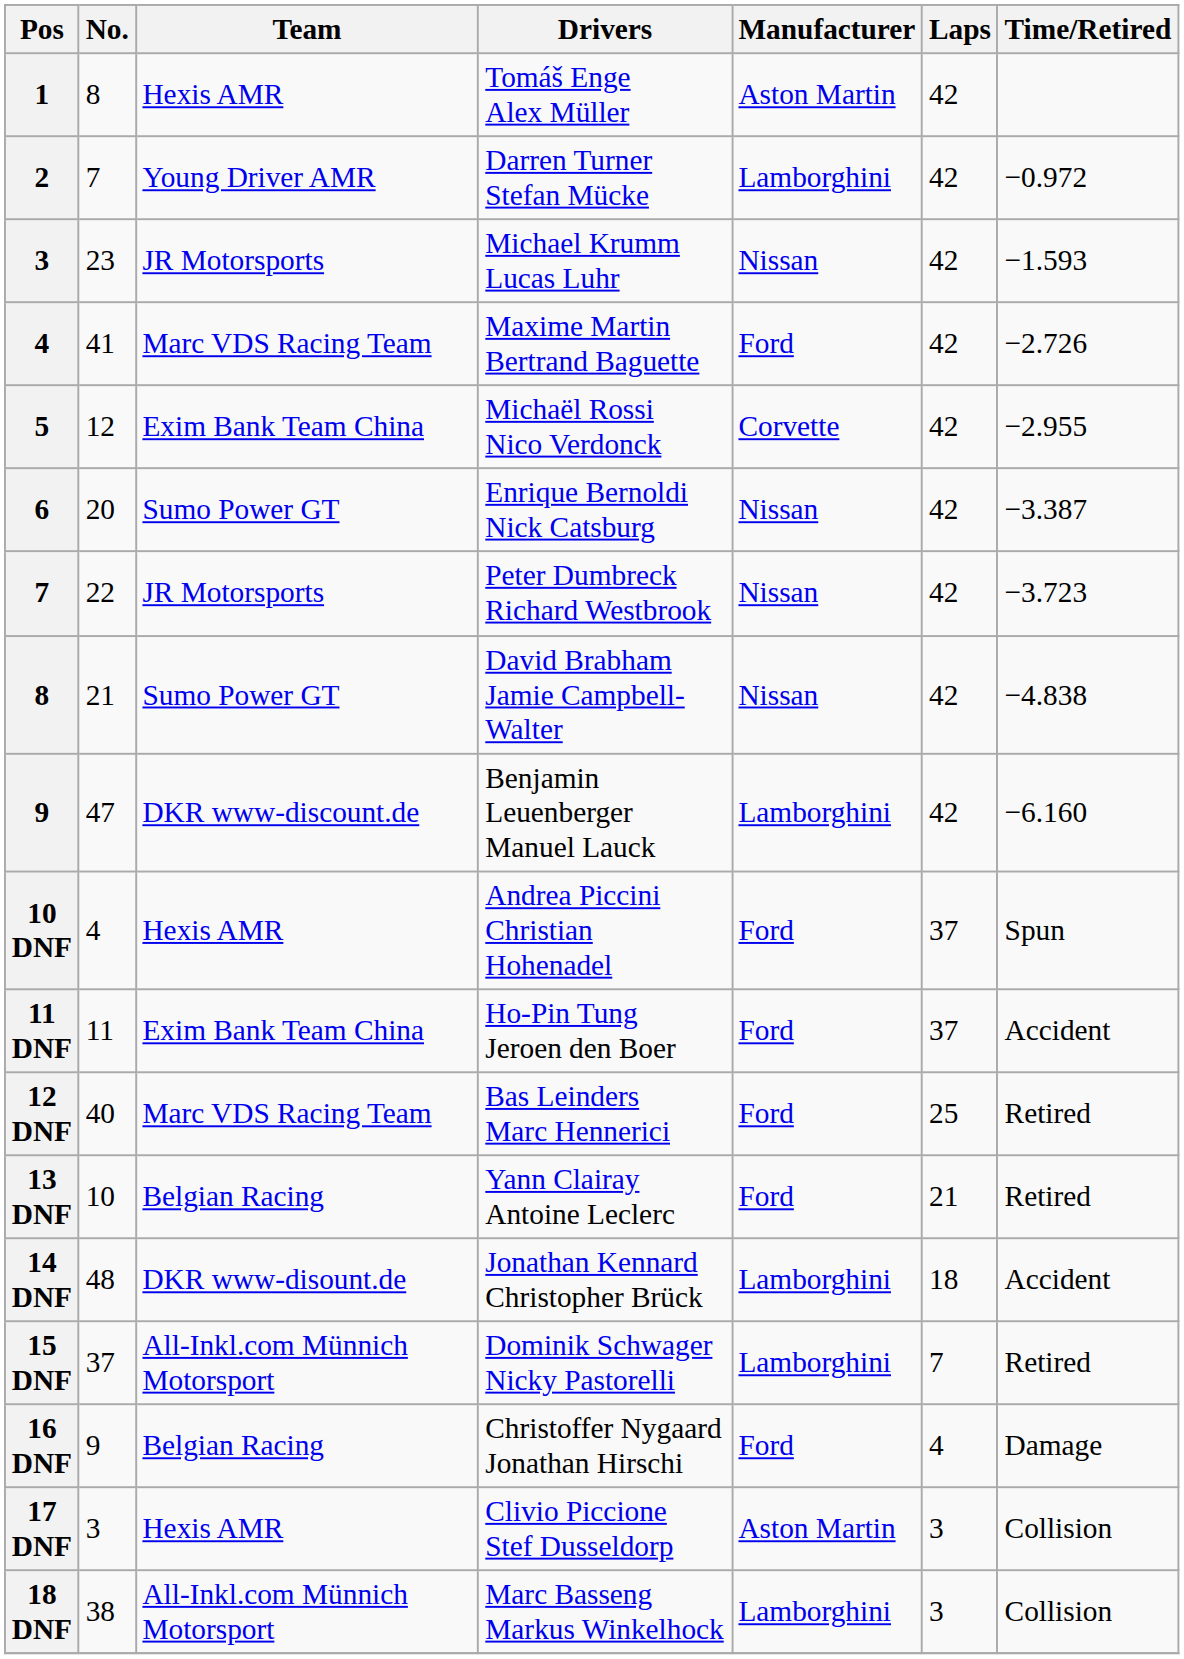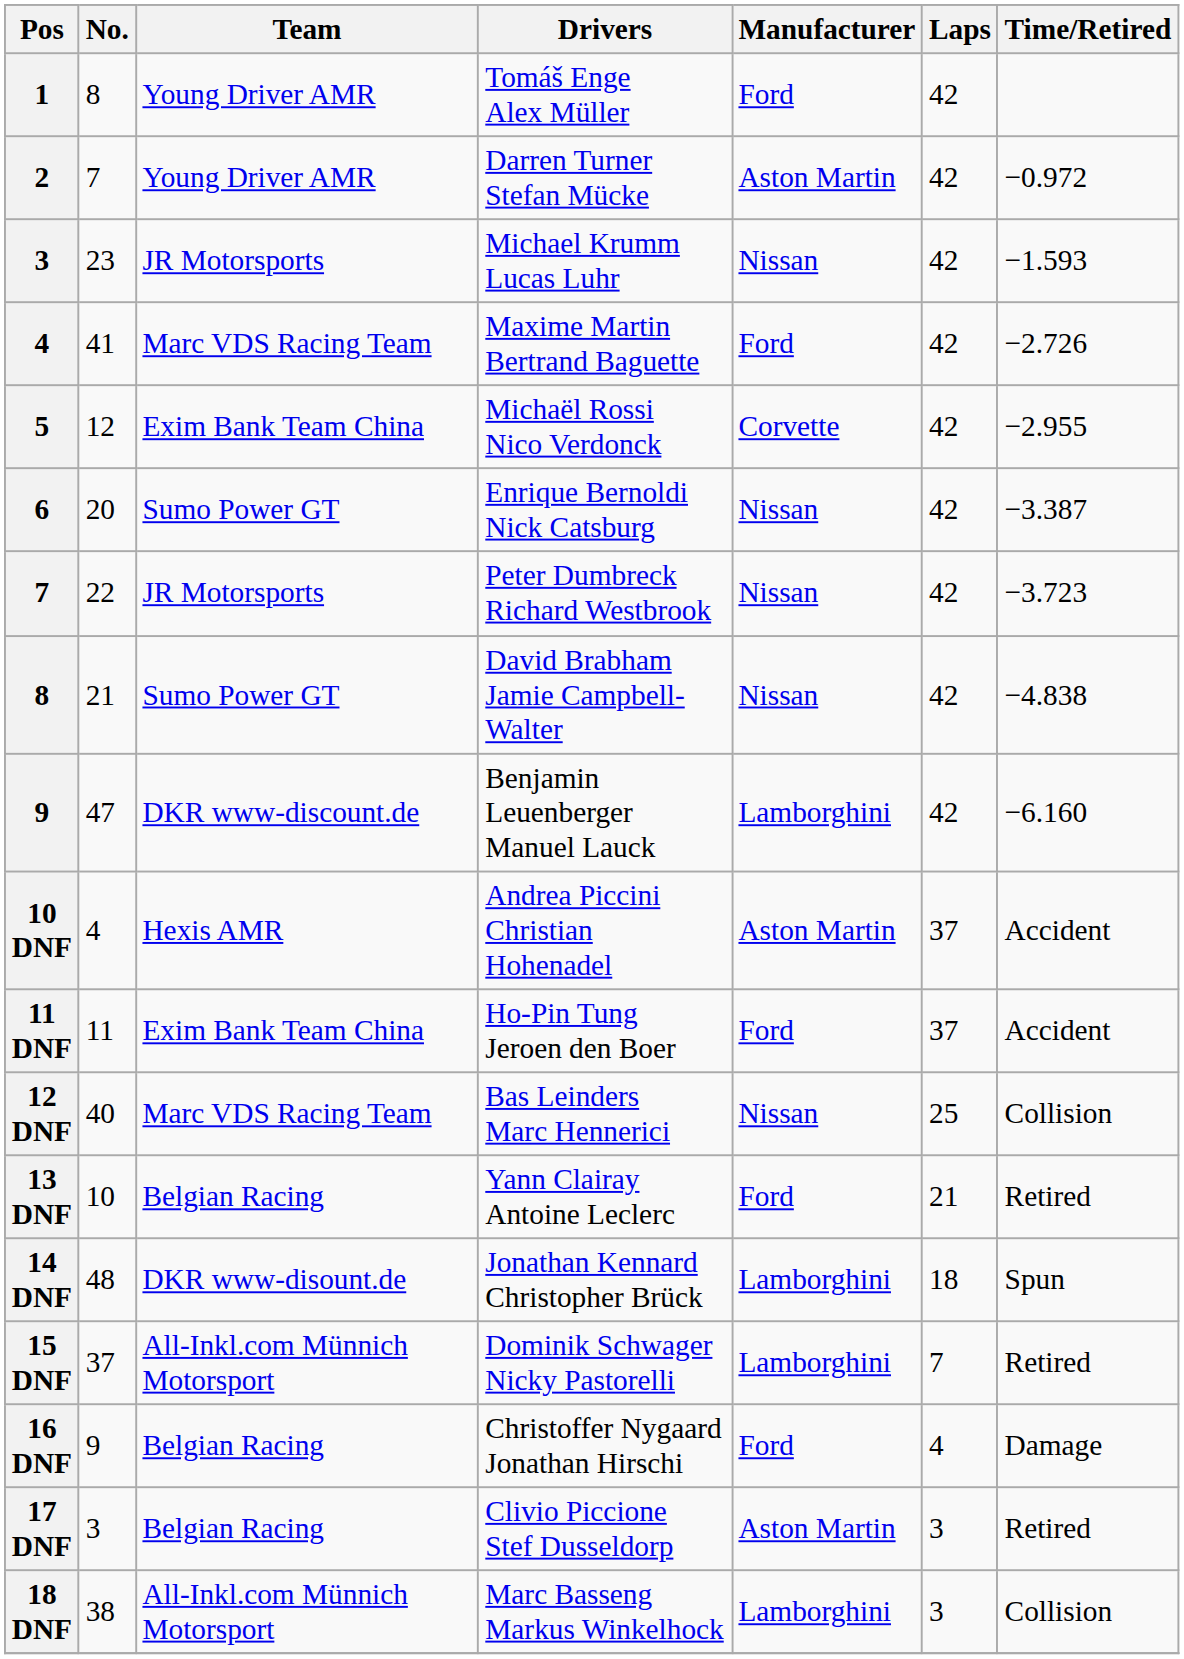1 | Team: Hexis AMR -> Young Driver AMR
1 | Manufacturer: Aston Martin -> Ford
2 | Manufacturer: Lamborghini -> Aston Martin
10 DNF | Manufacturer: Ford -> Aston Martin
10 DNF | Time/Retired: Spun -> Accident
12 DNF | Manufacturer: Ford -> Nissan
12 DNF | Time/Retired: Retired -> Collision
14 DNF | Time/Retired: Accident -> Spun
17 DNF | Team: Hexis AMR -> Belgian Racing
17 DNF | Time/Retired: Collision -> Retired
